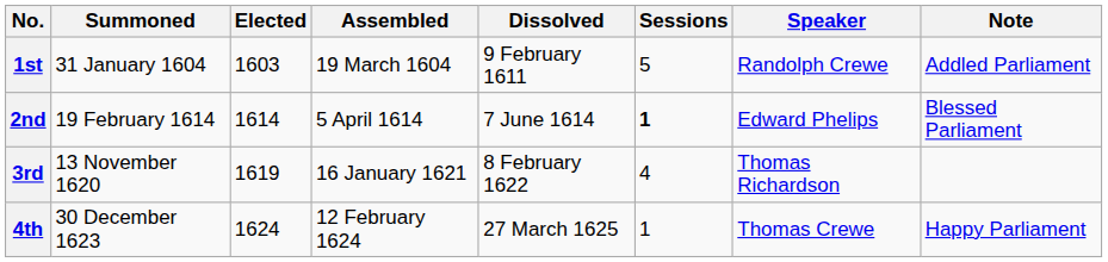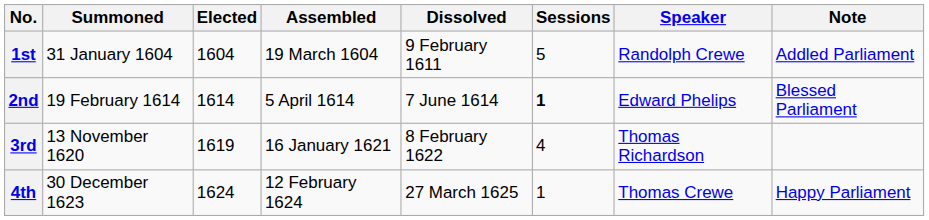1st | Elected: 1603 -> 1604
